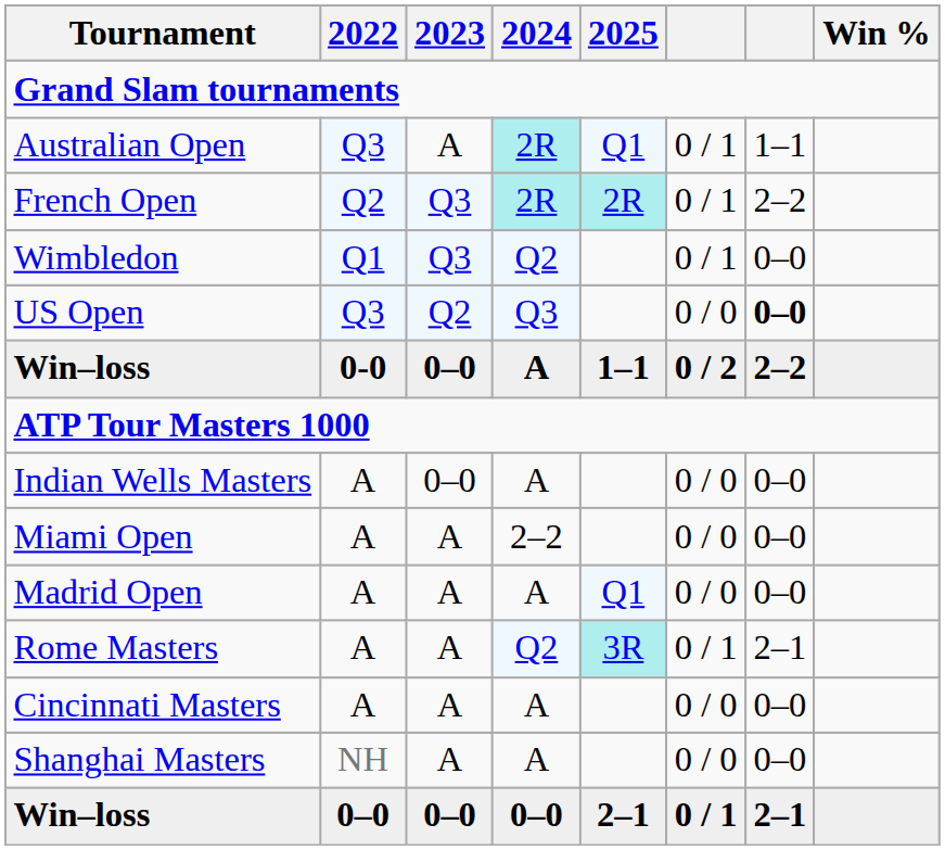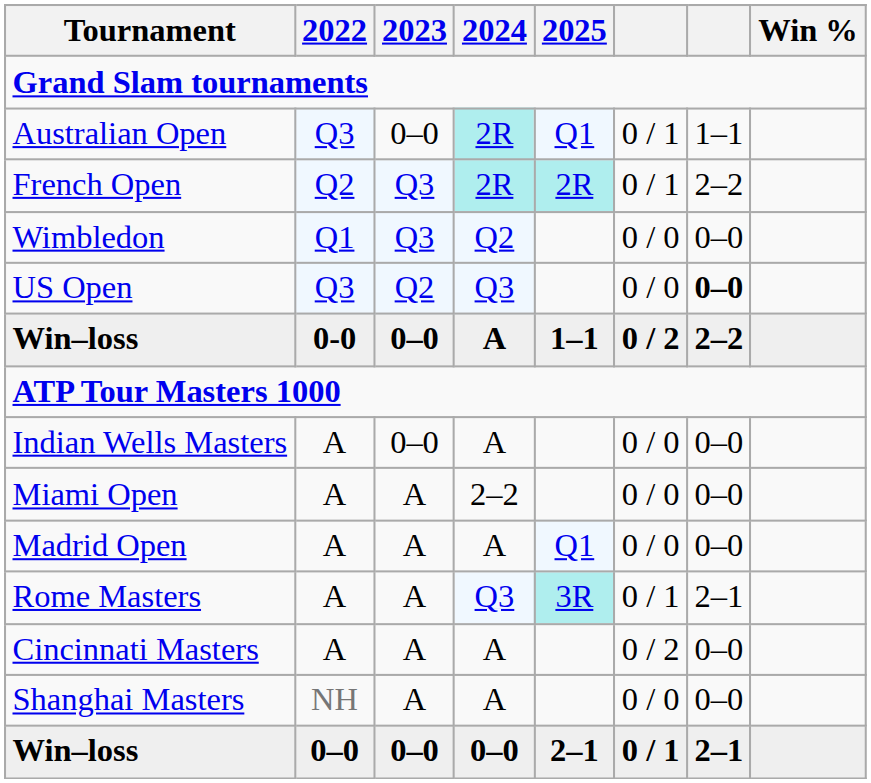Australian Open | 2023: A -> 0–0
Wimbledon | column 6: 0 / 1 -> 0 / 0
Rome Masters | 2024: Q2 -> Q3
Cincinnati Masters | column 6: 0 / 0 -> 0 / 2
